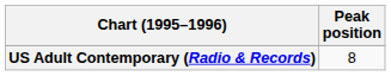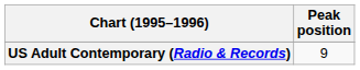US Adult Contemporary (Radio & Records) | Peak position: 8 -> 9
